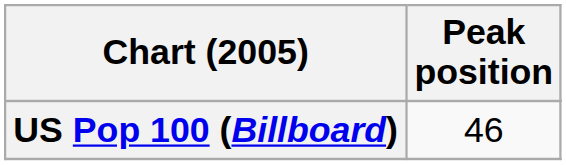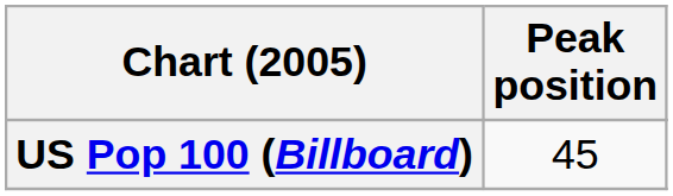US Pop 100 (Billboard) | Peak position: 46 -> 45
